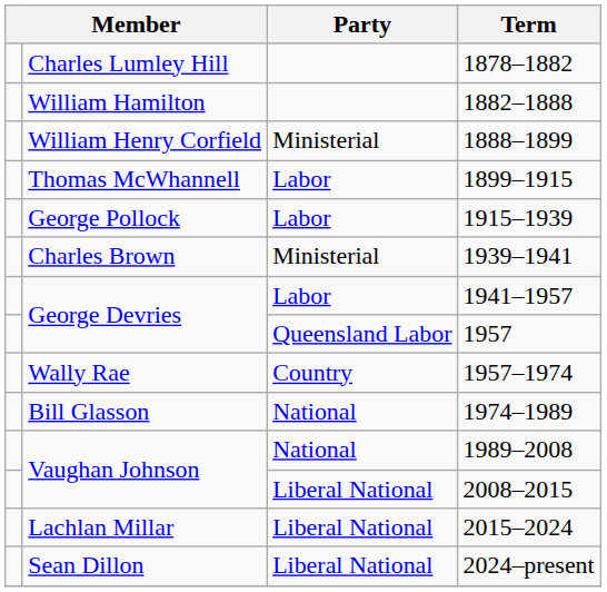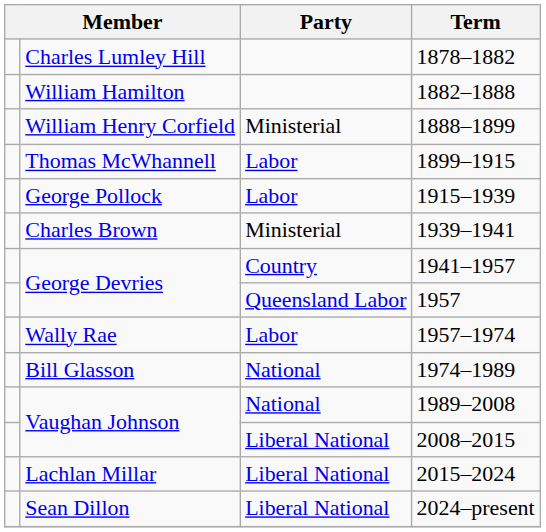1941–1957 | Party: Labor -> Country
1957–1974 | Party: Country -> Labor
